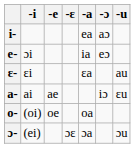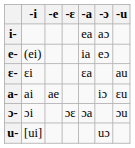e- | -i: ɔi -> (ei)
- row: o- | (oi) | oe | oa
ɔ- | -i: (ei) -> ɔi
+ row: u- | [ui] | uɔ
